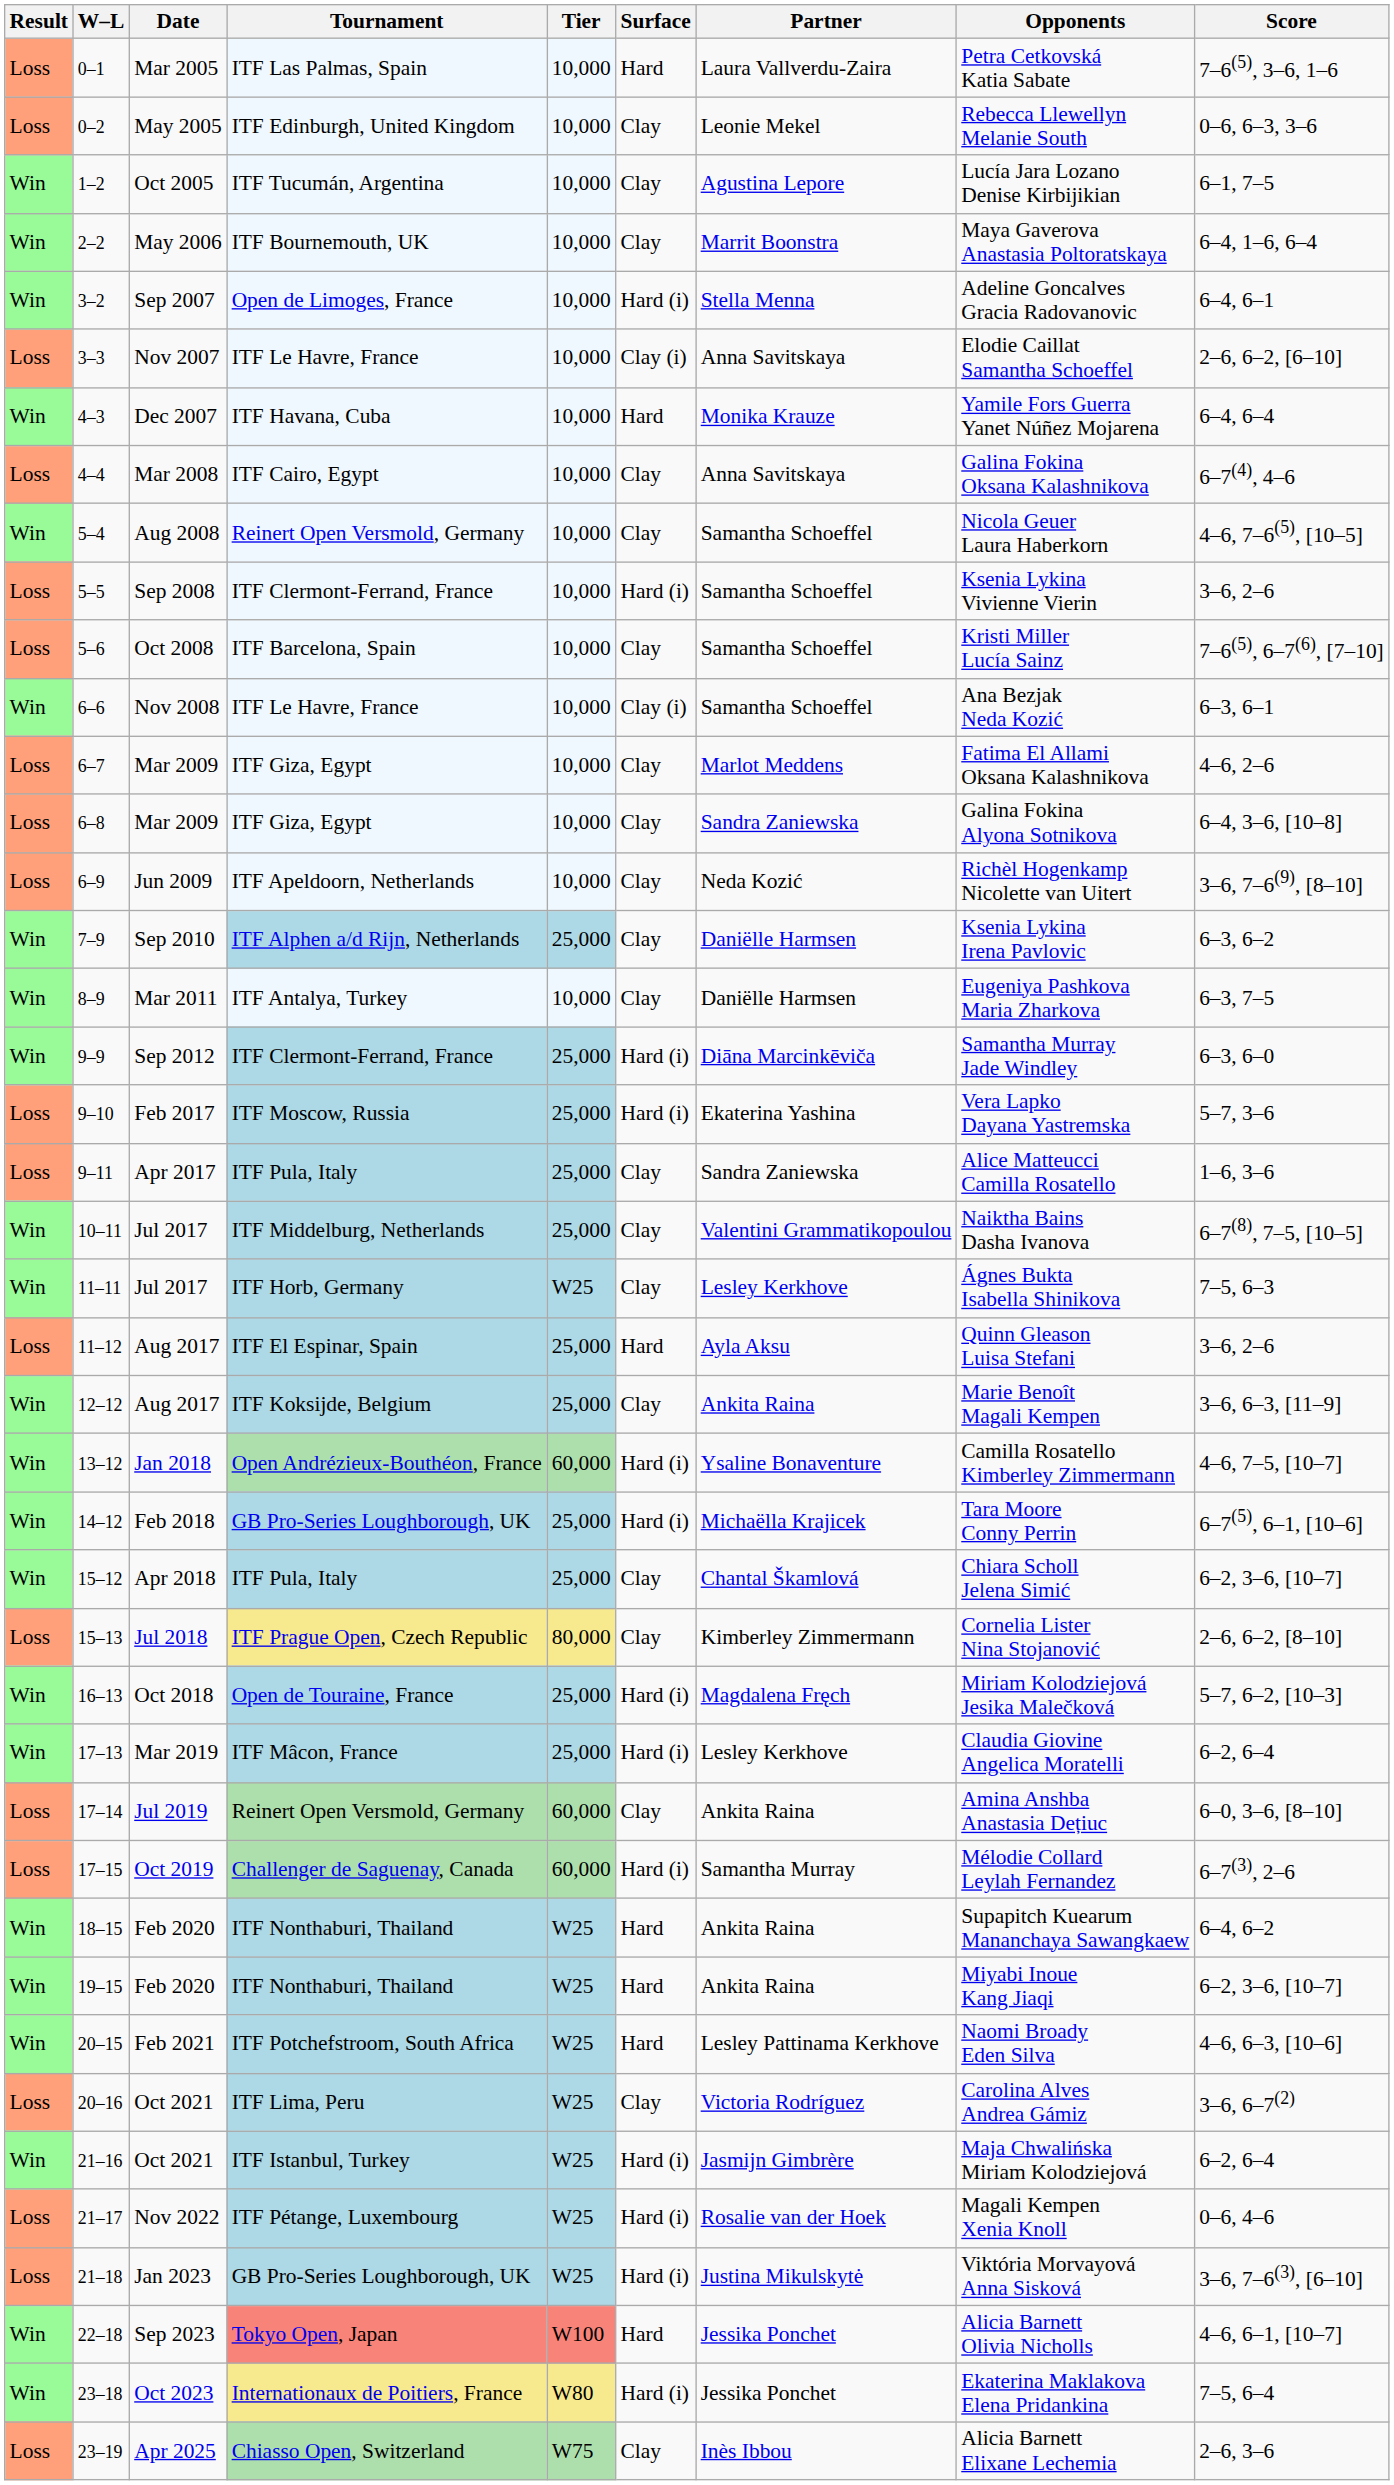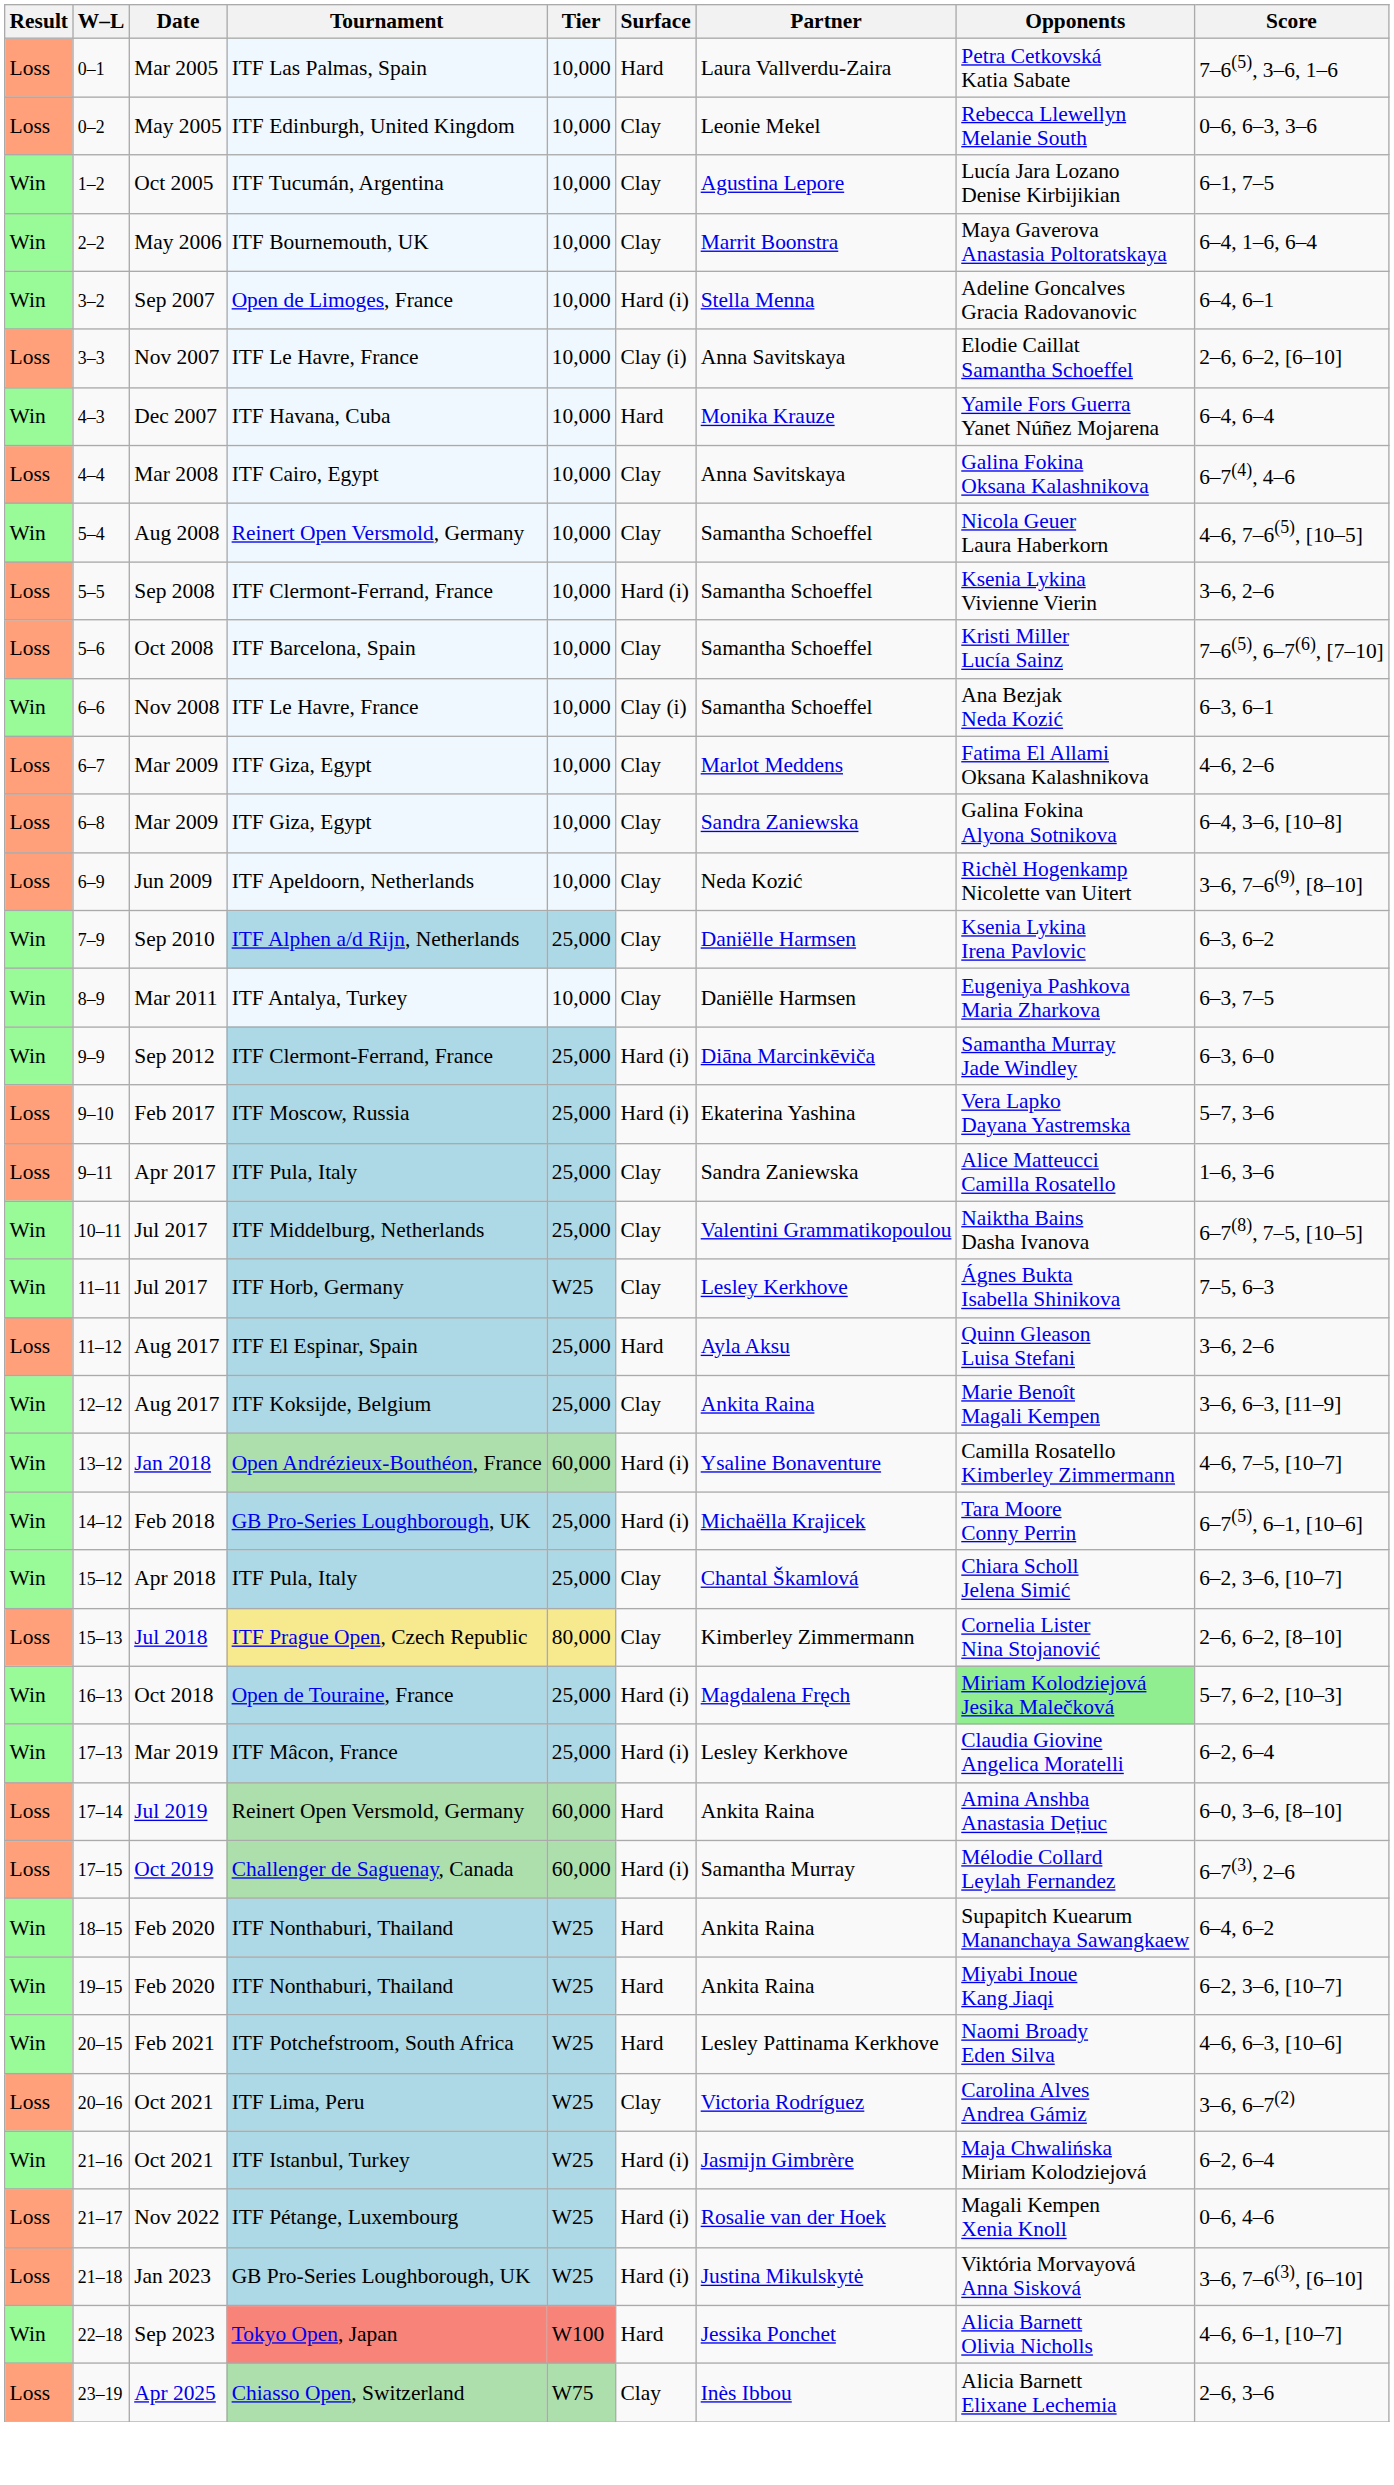16–13 | Opponents: no background -> lightgreen background
17–14 | Surface: Clay -> Hard
- row: Win | 23–18 | Oct 2023 | Internationaux de Poitiers, France | W80 | Hard (i) | Jessika Ponchet | Ekaterina Maklakova Elena Pridankina | 7–5, 6–4
